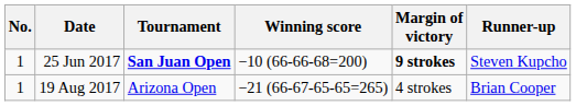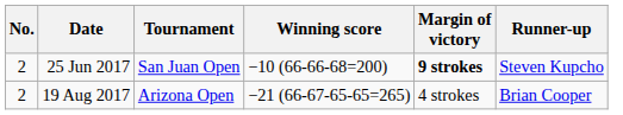25 Jun 2017 | No.: 1 -> 2
25 Jun 2017 | Tournament: bold -> normal
19 Aug 2017 | No.: 1 -> 2
